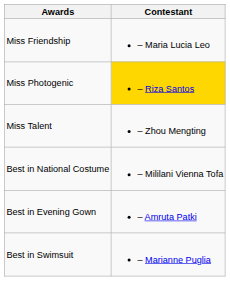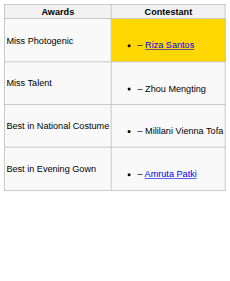- row: Miss Friendship | – Maria Lucia Leo
- row: Best in Swimsuit | – Marianne Puglia
